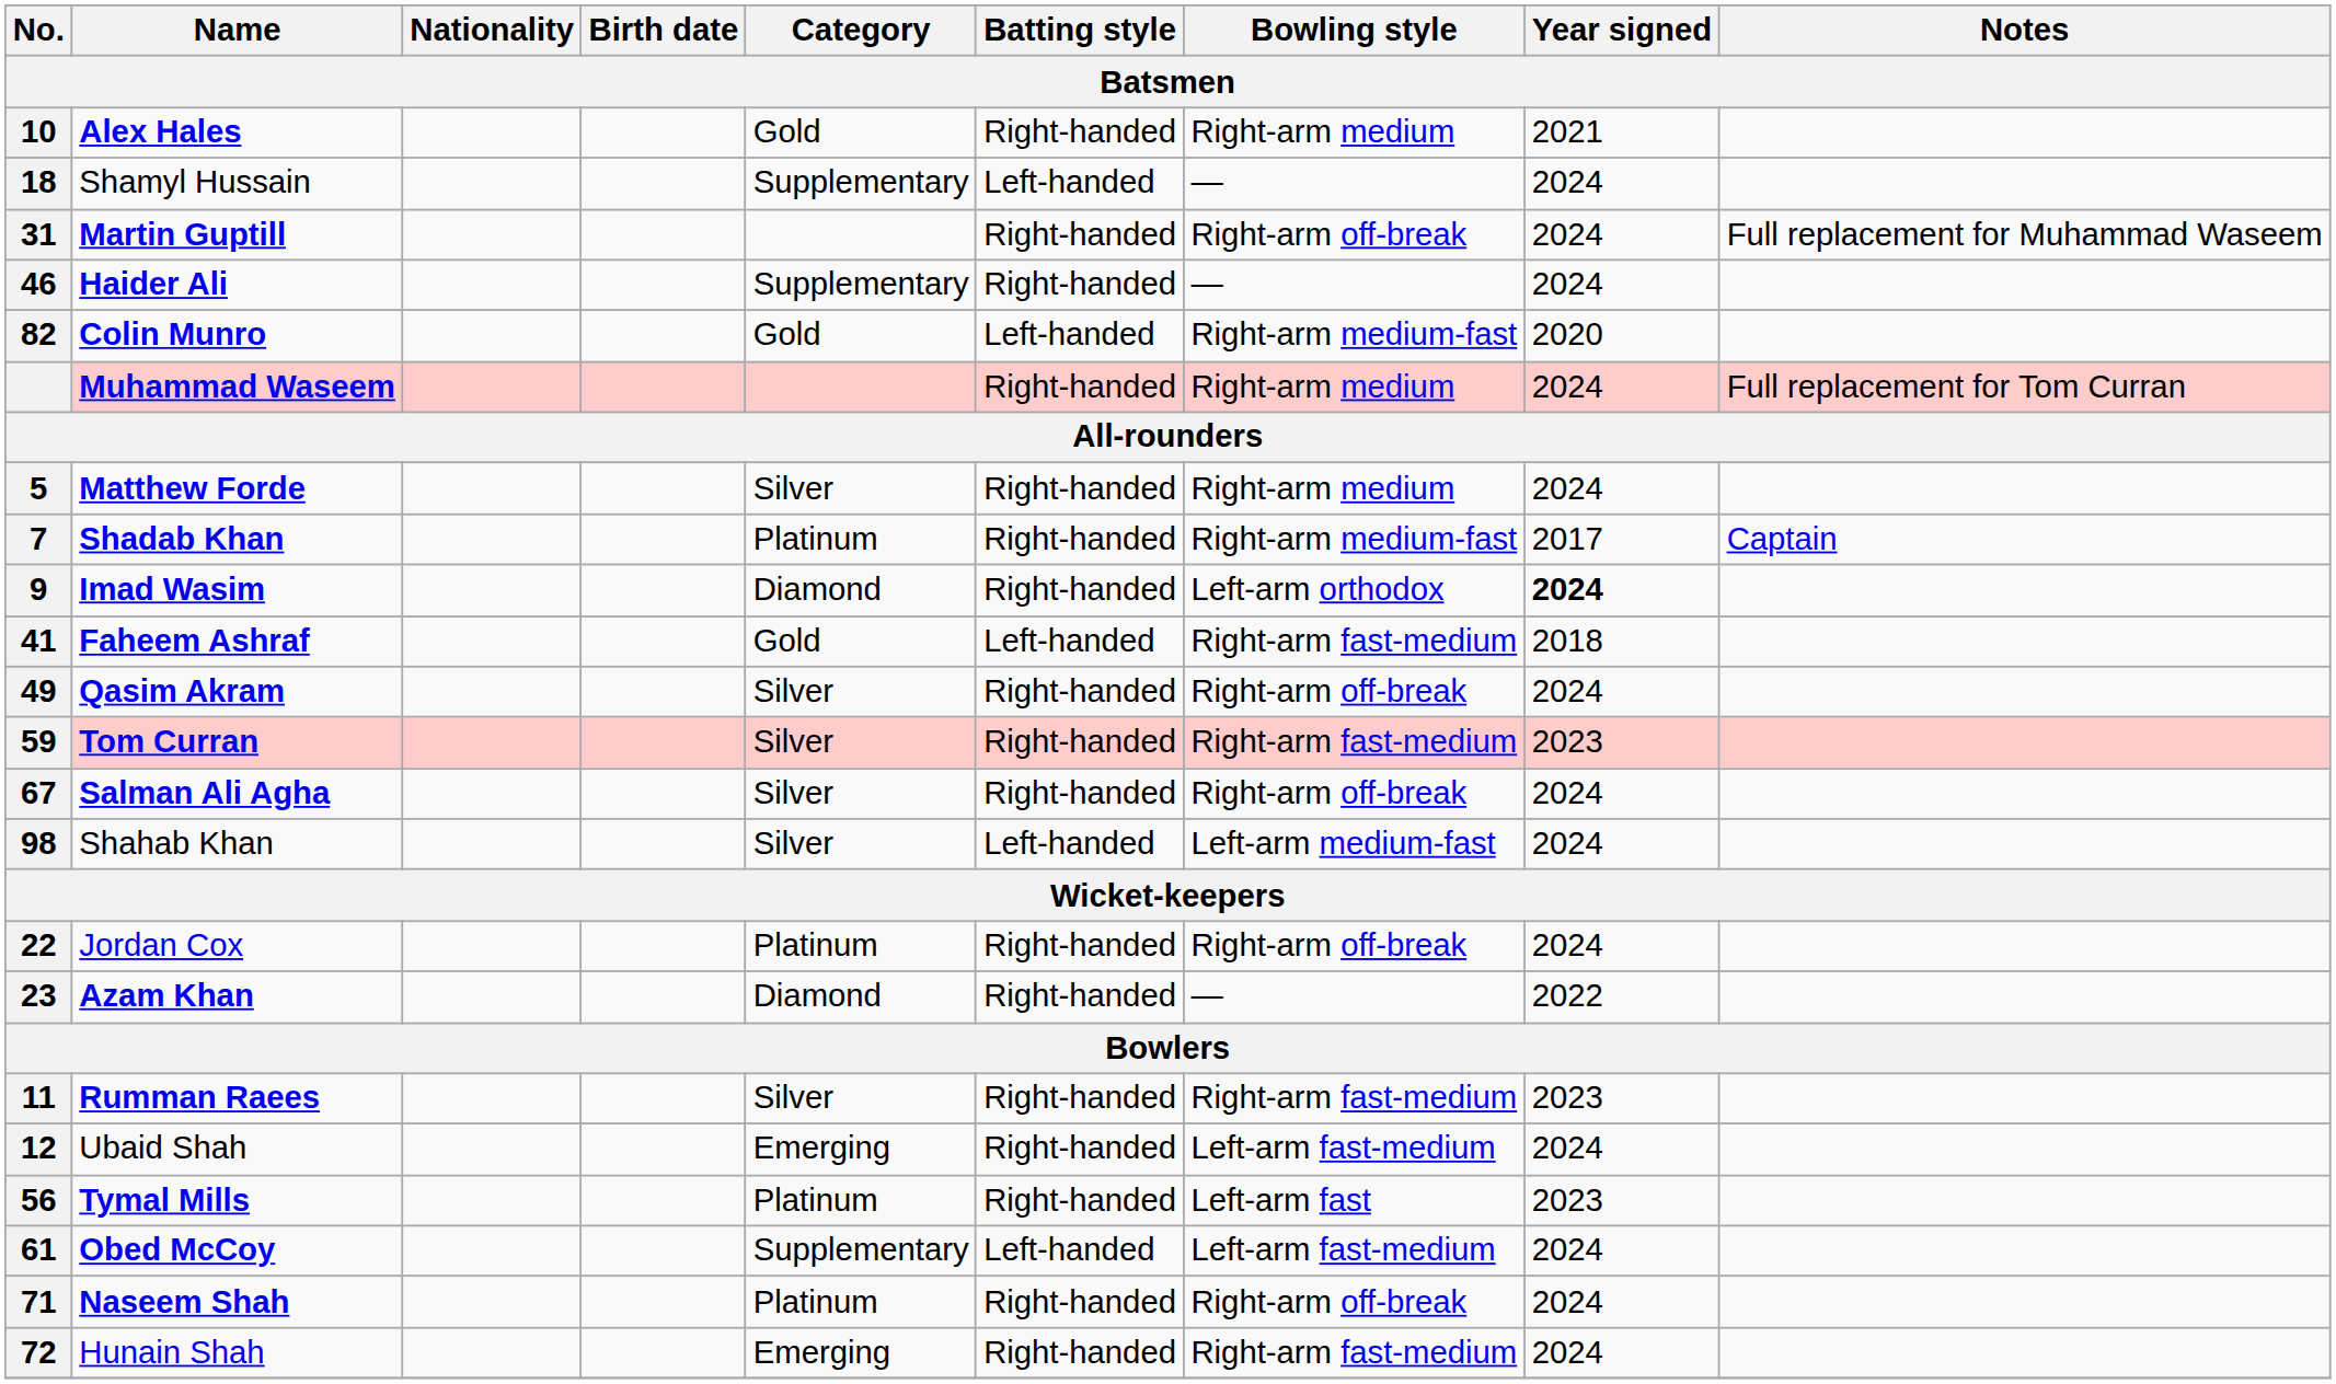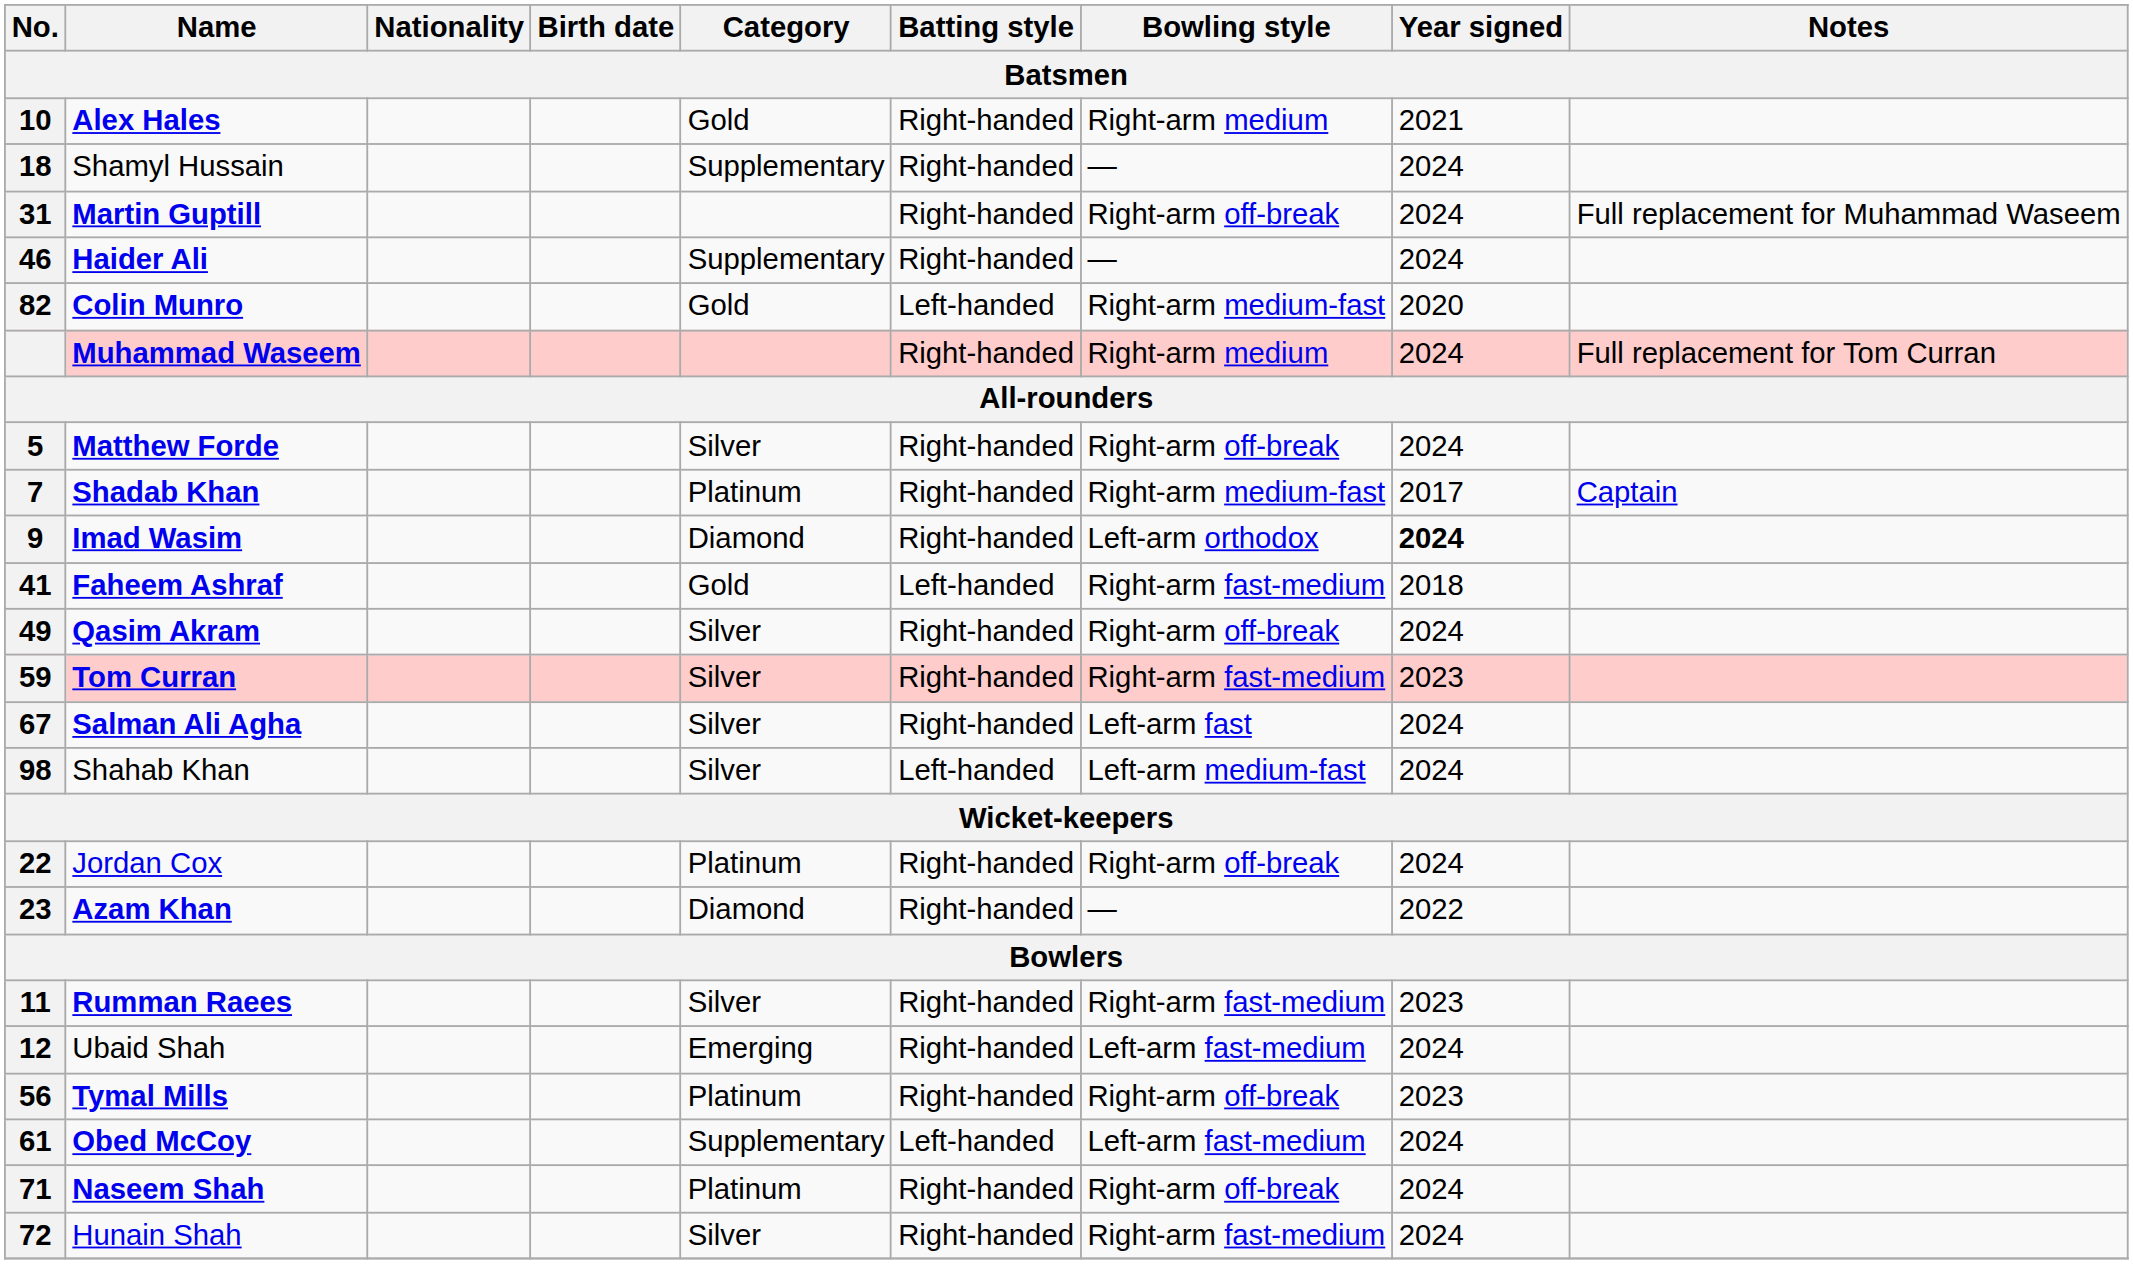Shamyl Hussain | Batting style: Left-handed -> Right-handed
Matthew Forde | Bowling style: Right-arm medium -> Right-arm off-break
Salman Ali Agha | Bowling style: Right-arm off-break -> Left-arm fast
Tymal Mills | Bowling style: Left-arm fast -> Right-arm off-break
Hunain Shah | Category: Emerging -> Silver
